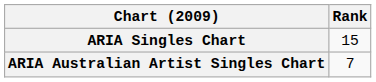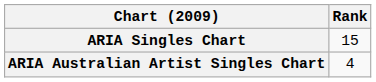ARIA Australian Artist Singles Chart | Rank: 7 -> 4
